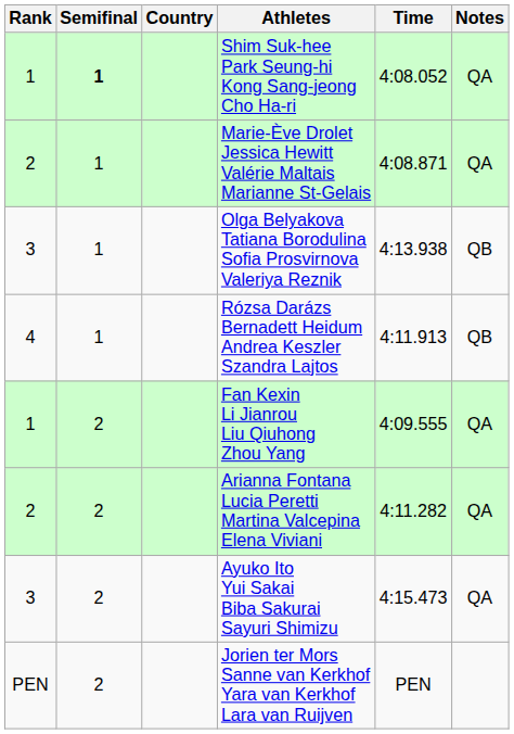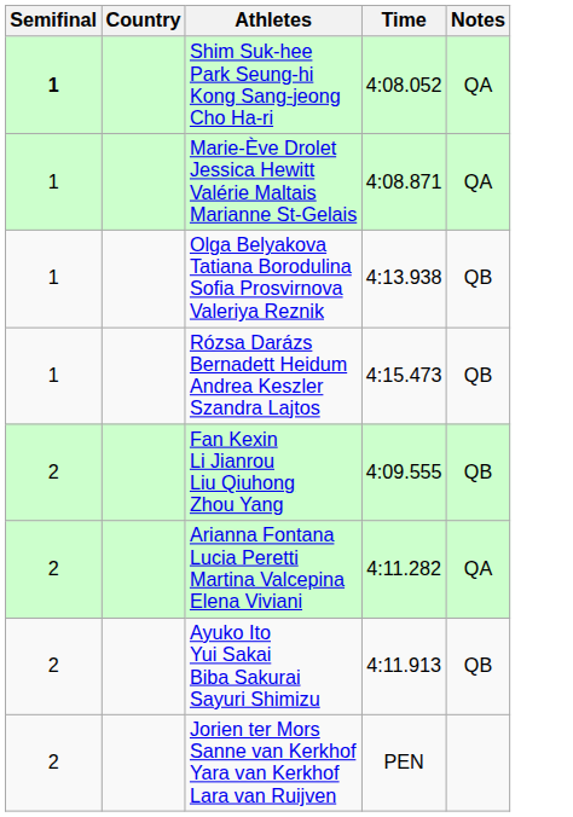- column: Rank | 1 | 2 | 3 | 4 | 1 | 2 | 3 | PEN
Rózsa Darázs Bernadett Heidum Andrea Keszler Szandra Lajtos | Time: 4:11.913 -> 4:15.473
Fan Kexin Li Jianrou Liu Qiuhong Zhou Yang | Notes: QA -> QB
Ayuko Ito Yui Sakai Biba Sakurai Sayuri Shimizu | Time: 4:15.473 -> 4:11.913
Ayuko Ito Yui Sakai Biba Sakurai Sayuri Shimizu | Notes: QA -> QB
